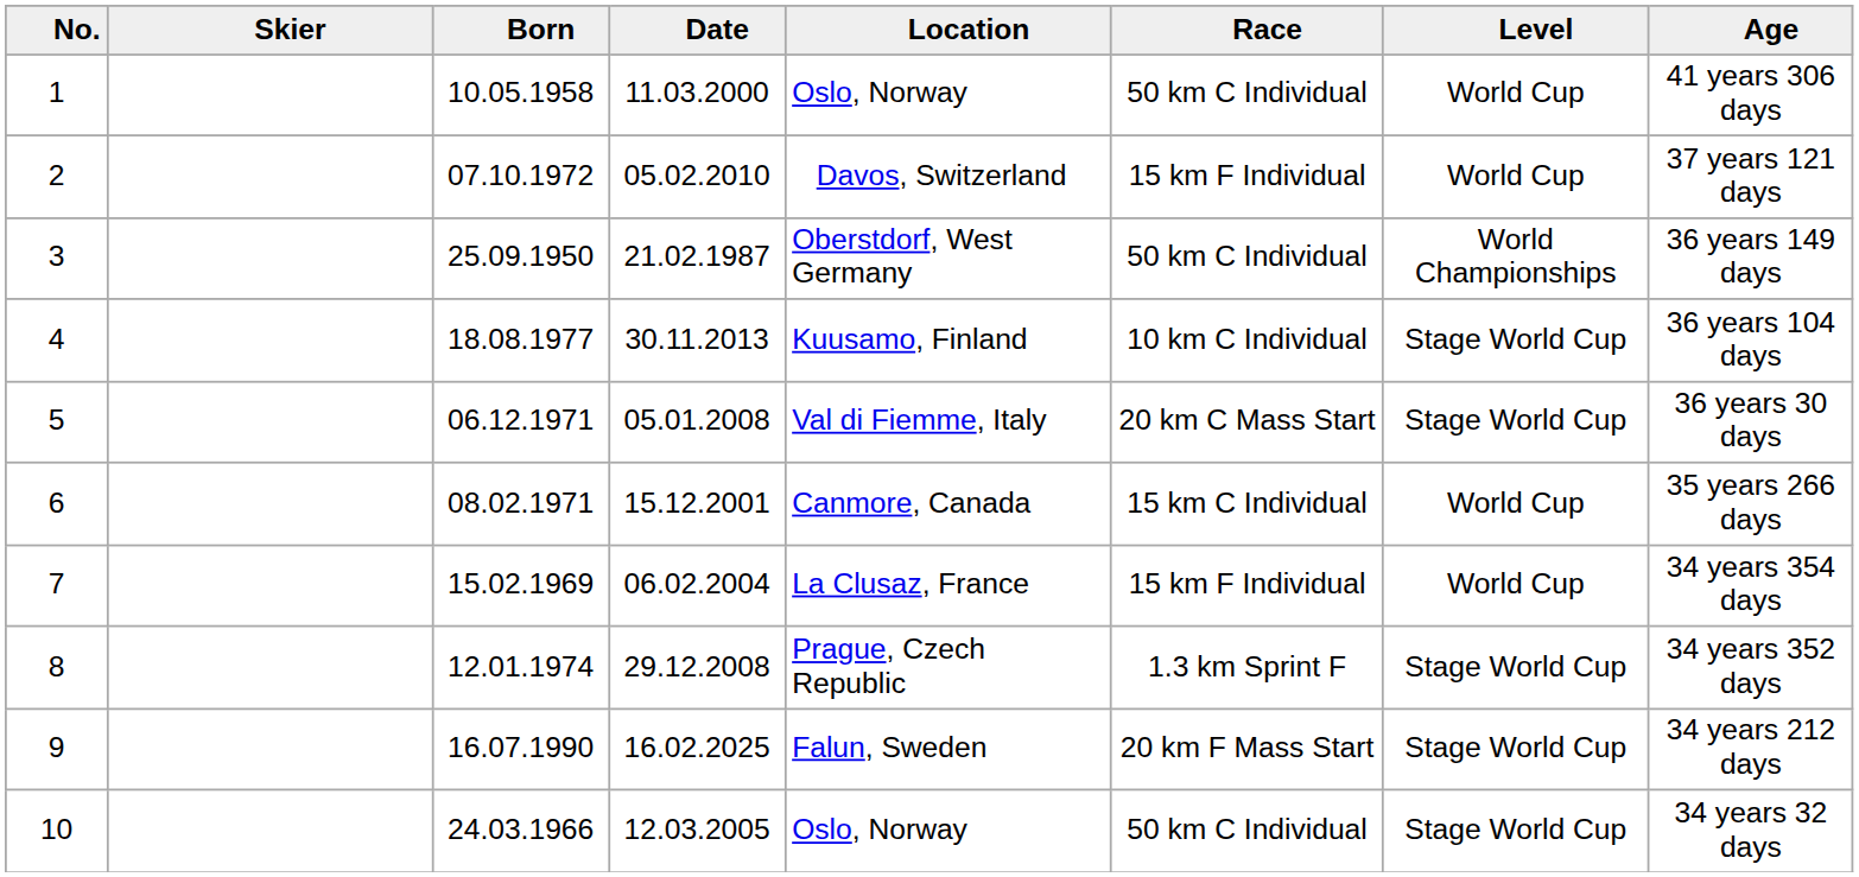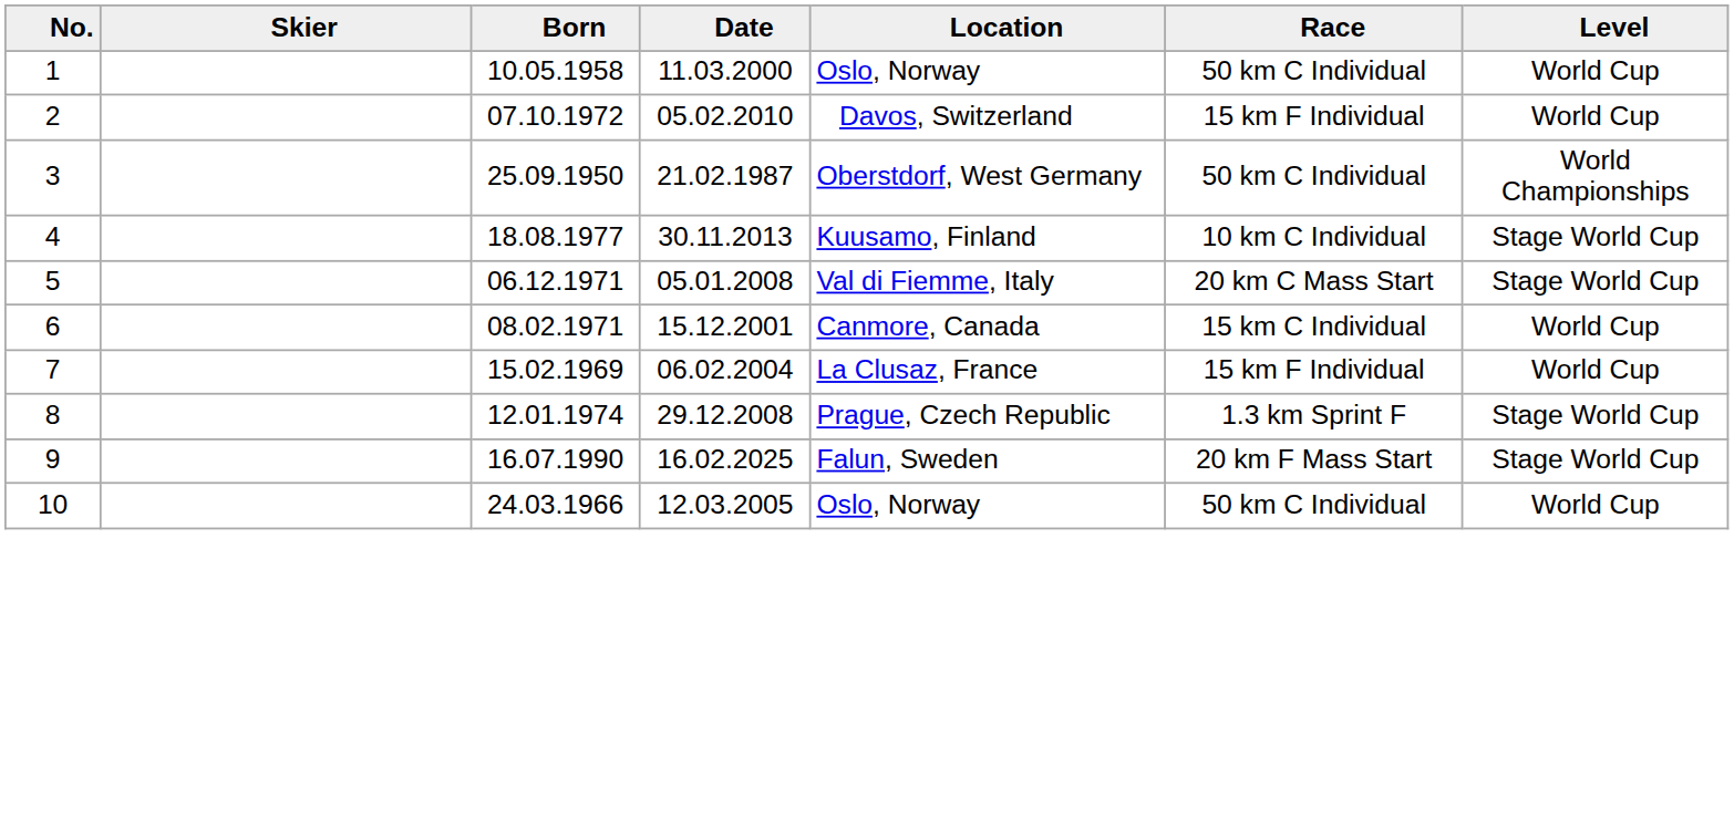- column: Age | 41 years 306 days | 37 years 121 days | 36 years 149 days | 36 years 104 days | 36 years 30 days | 35 years 266 days | 34 years 354 days | 34 years 352 days | 34 years 212 days | 34 years 32 days
10 | Level: Stage World Cup -> World Cup
